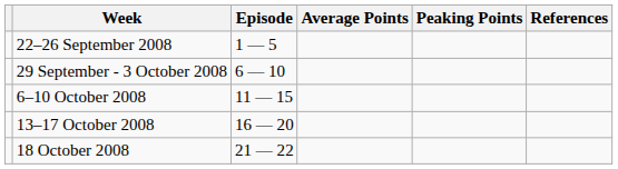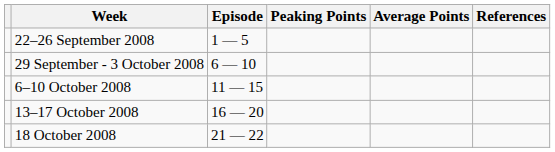columns swapped: Average Points <-> Peaking Points
